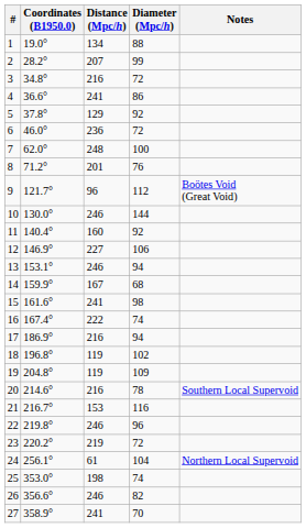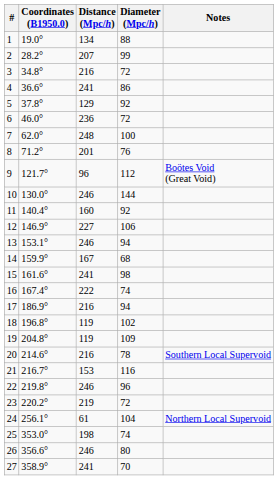26 | Diameter (Mpc/h): 82 -> 80
